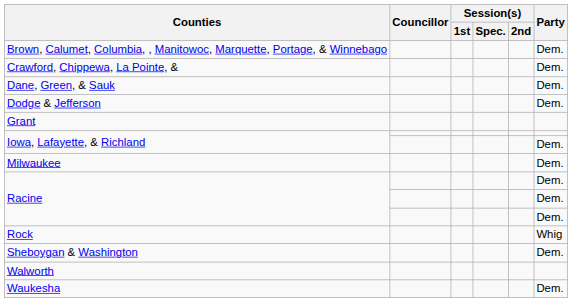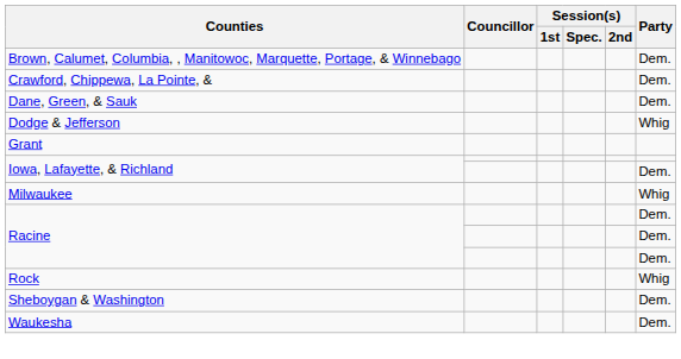Dodge & Jefferson | Party: Dem. -> Whig
Milwaukee | Party: Dem. -> Whig
- row: Walworth
